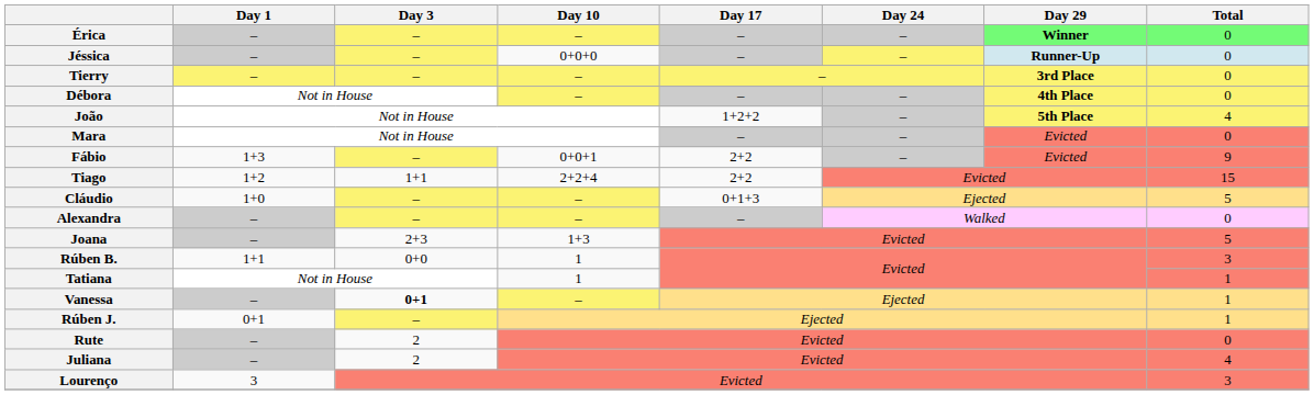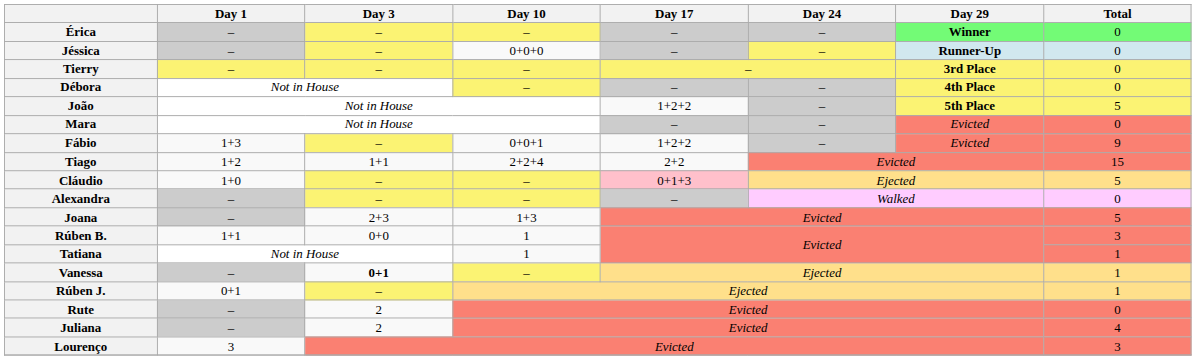João | Total: 4 -> 5
Fábio | Day 17: 2+2 -> 1+2+2
Cláudio | Day 17: no background -> pink background
